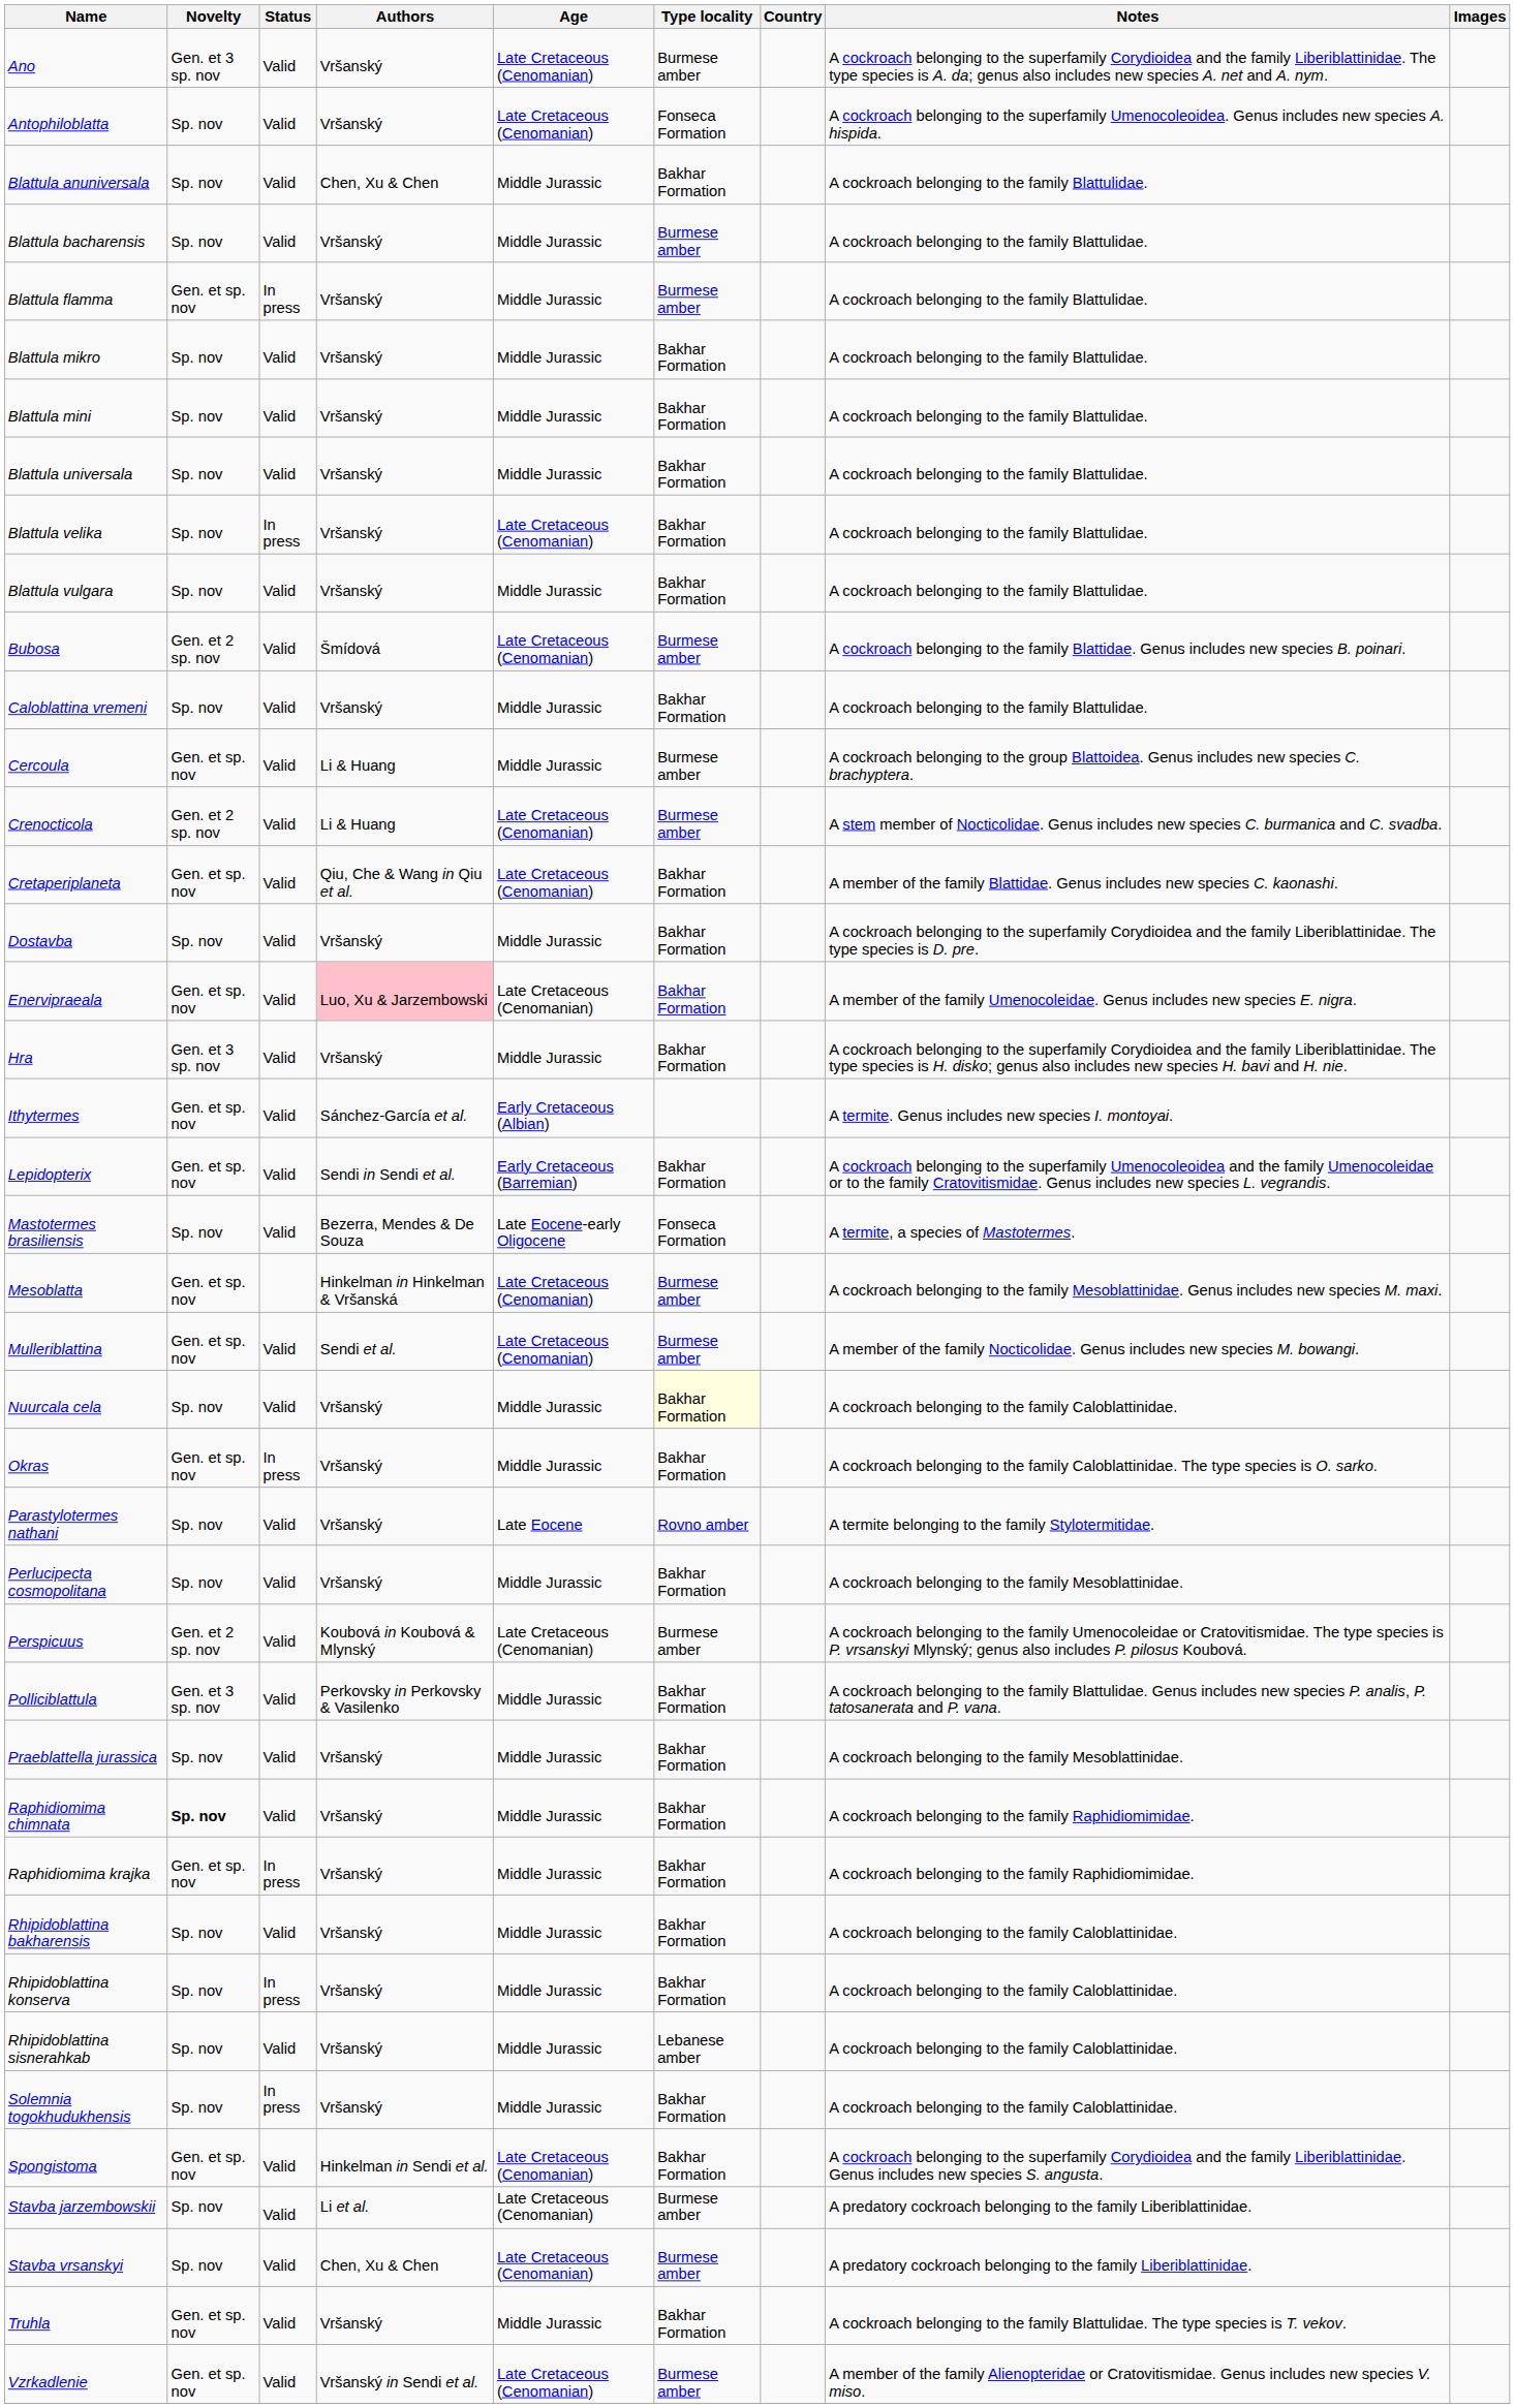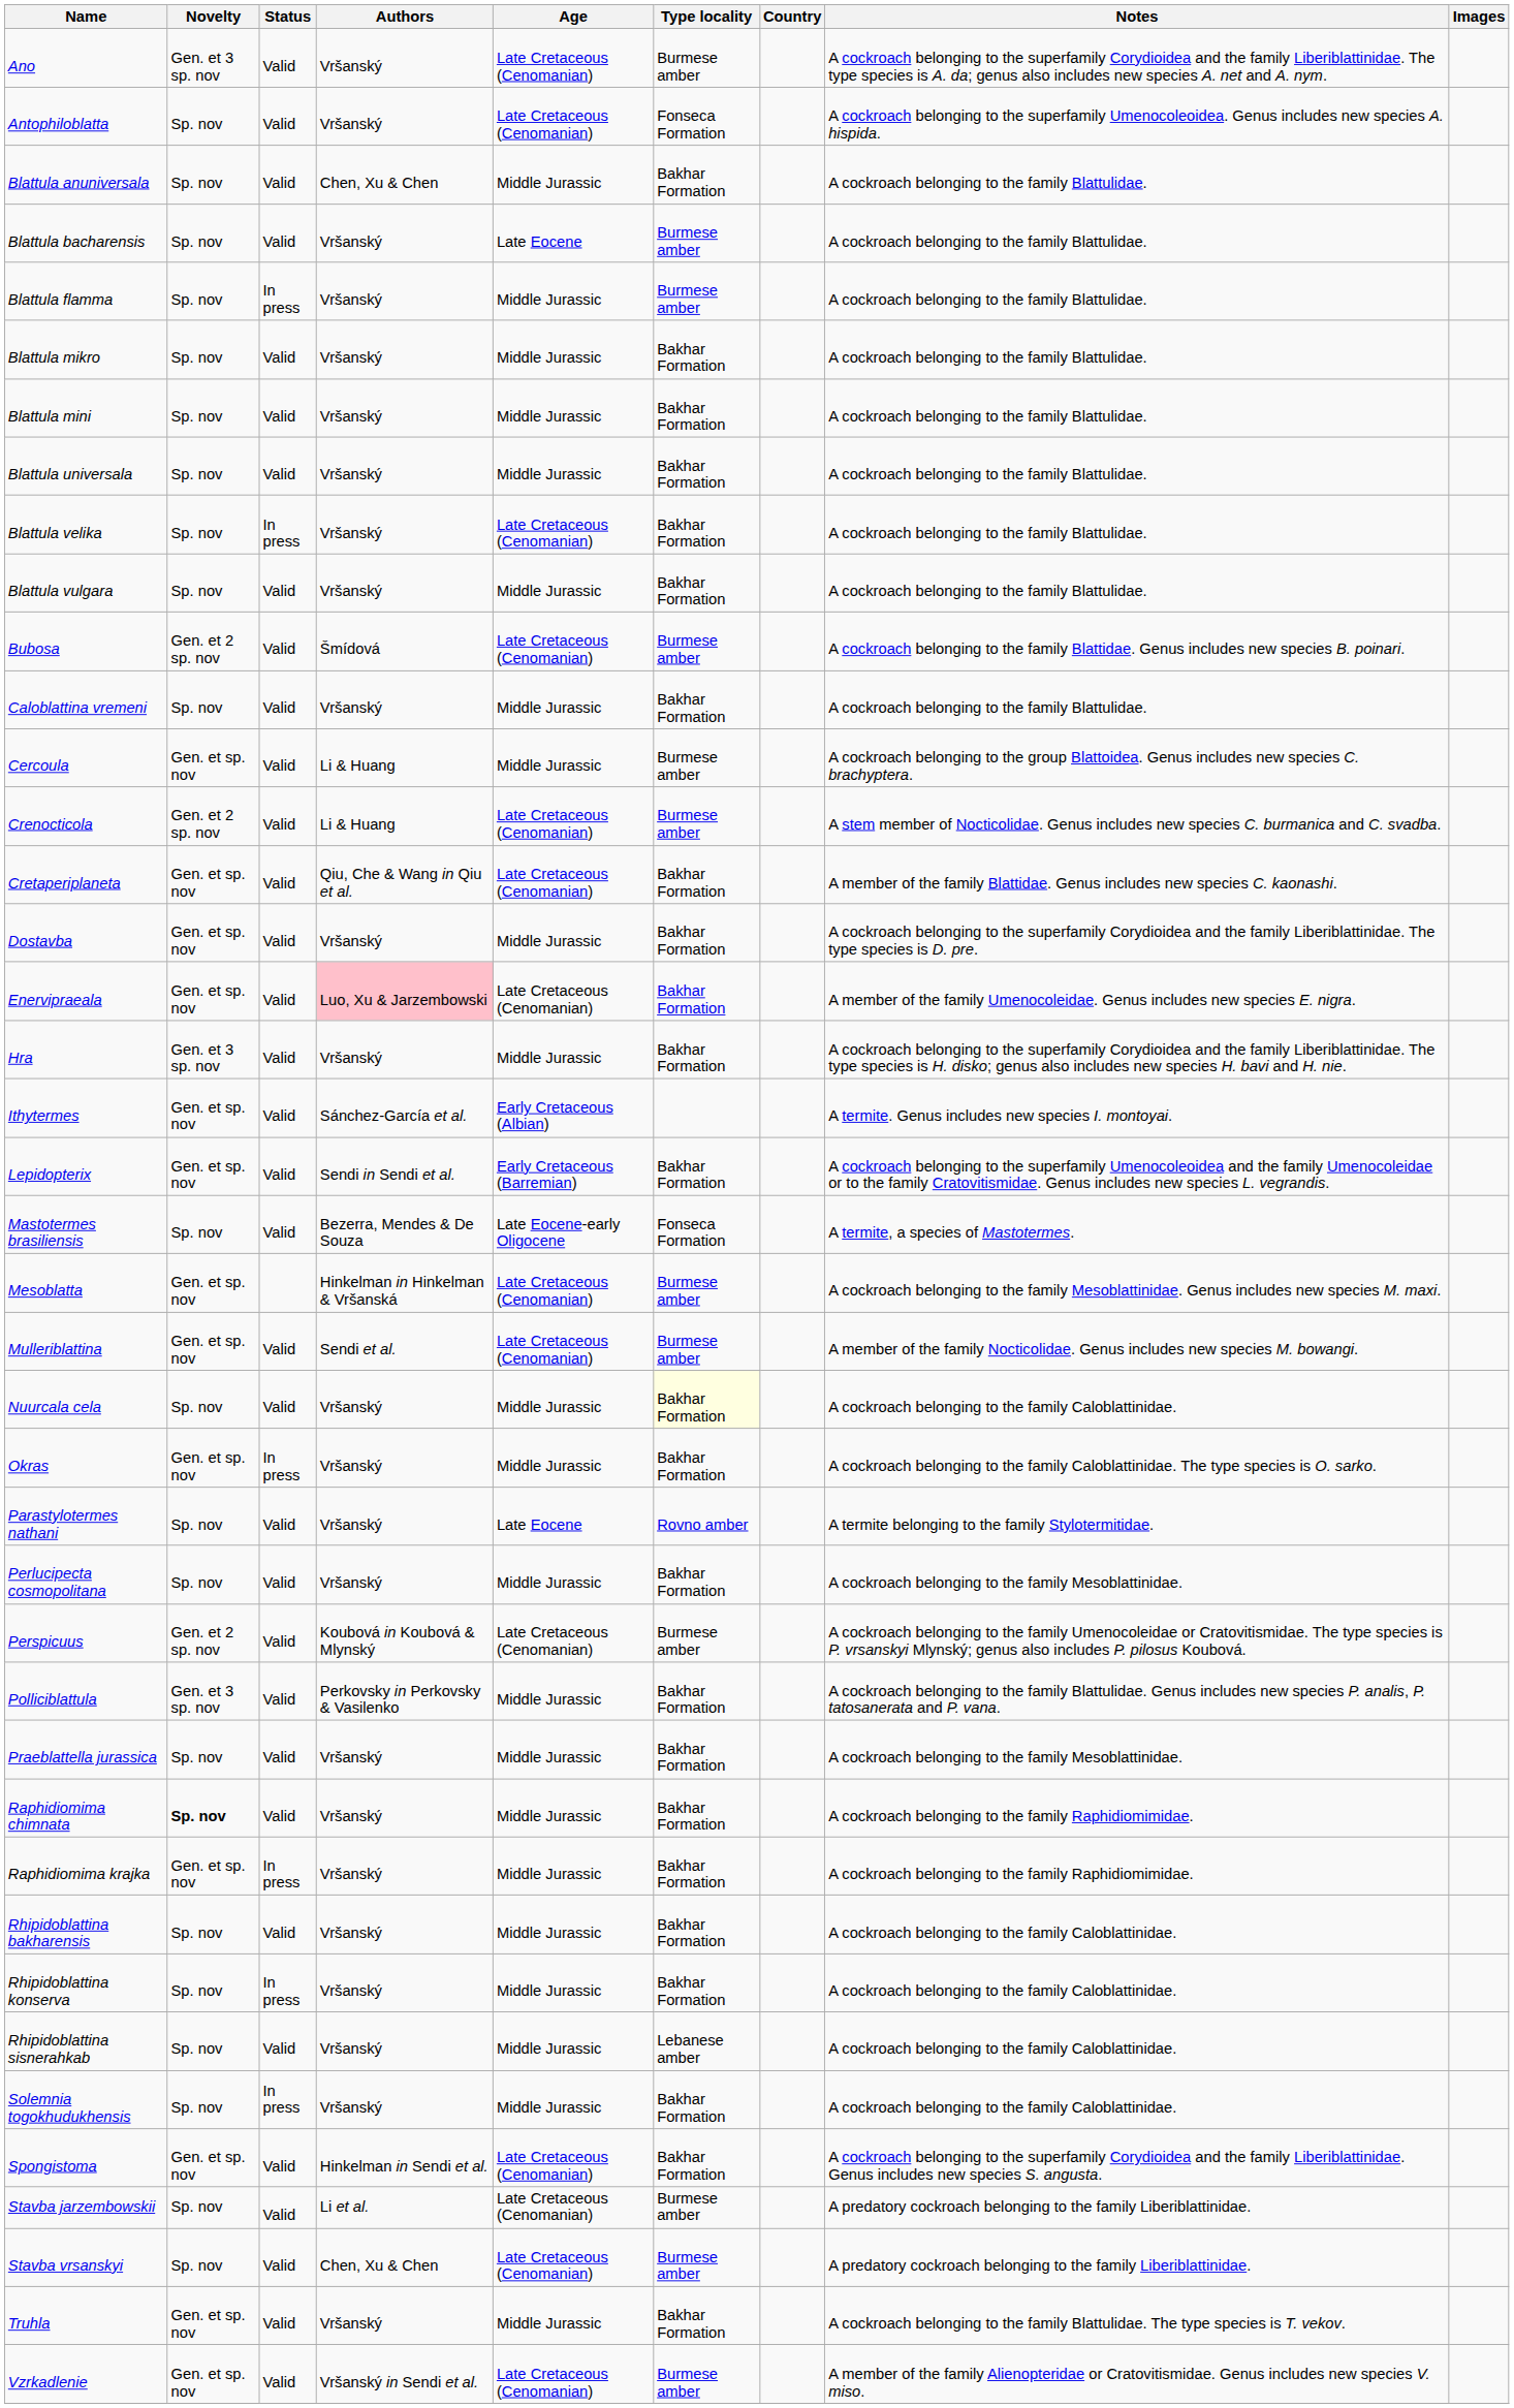Blattula bacharensis | Age: Middle Jurassic -> Late Eocene
Blattula flamma | Novelty: Gen. et sp. nov -> Sp. nov
Dostavba | Novelty: Sp. nov -> Gen. et sp. nov
